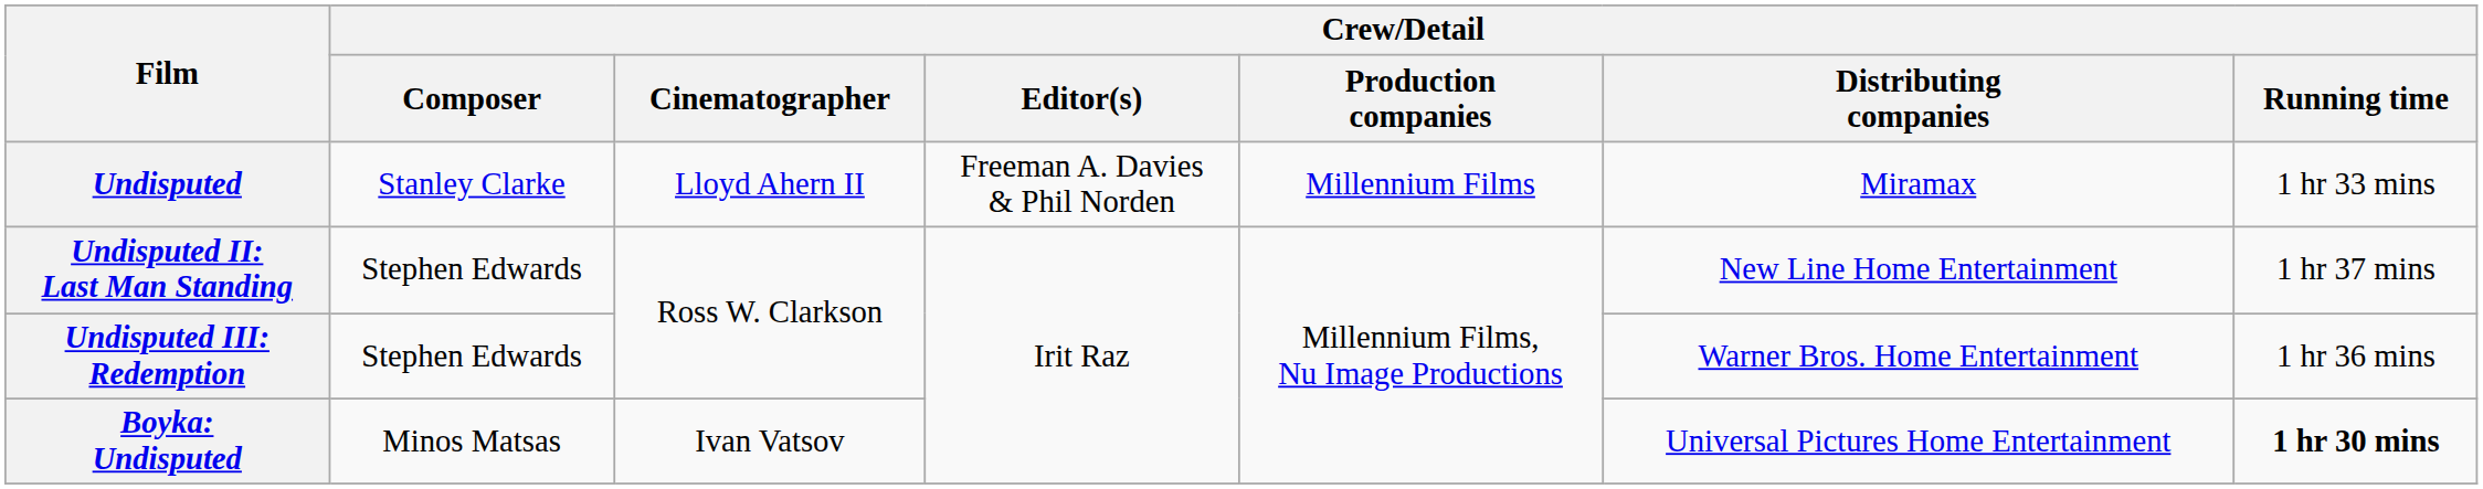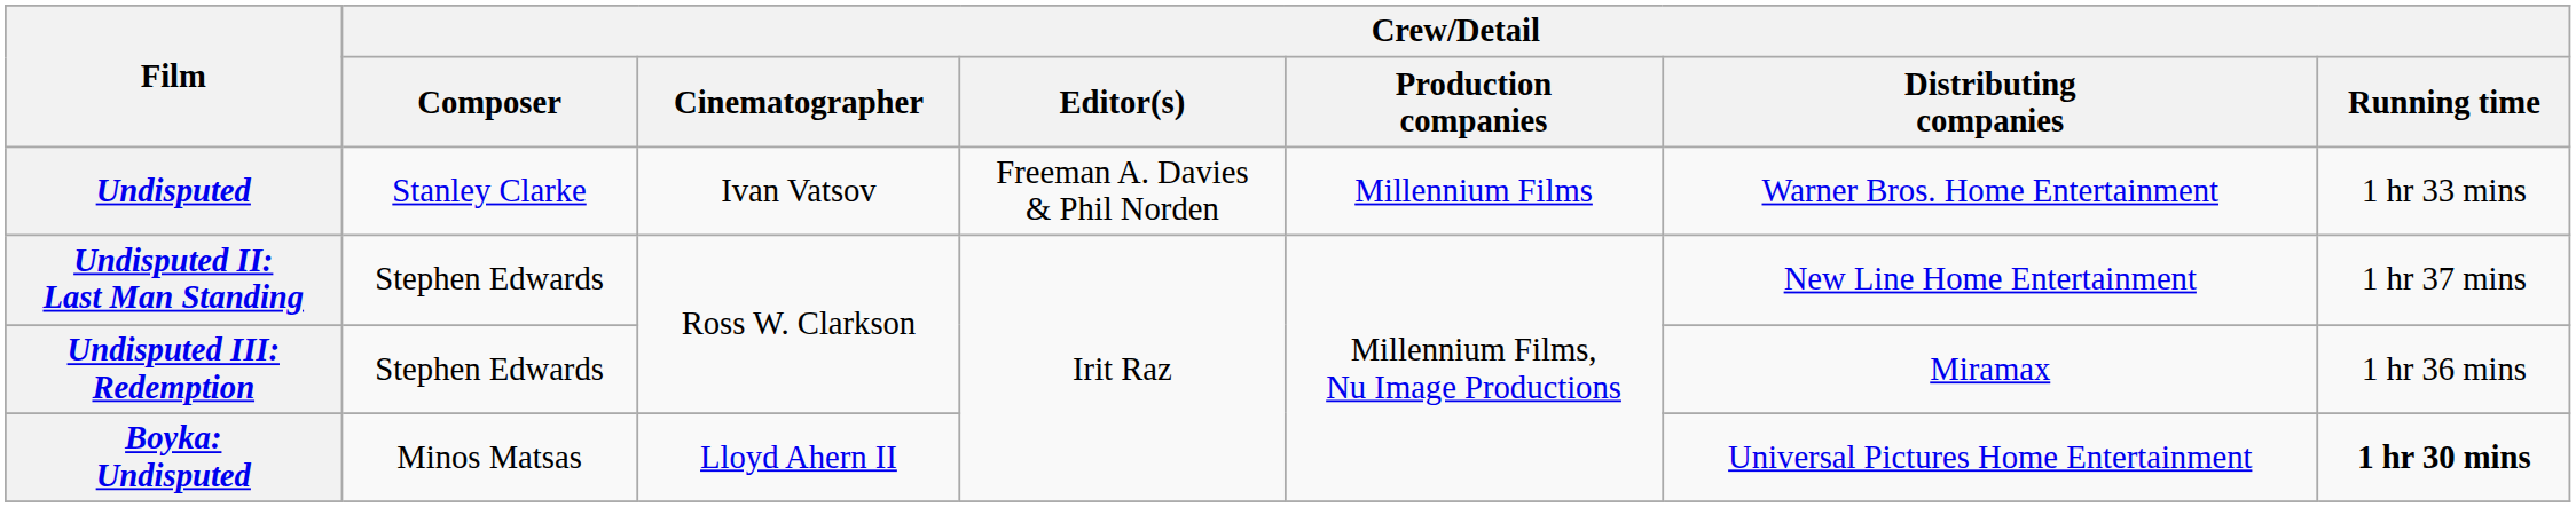Undisputed | Crew/Detail / Cinematographer: Lloyd Ahern II -> Ivan Vatsov
Undisputed | Crew/Detail / Distributing companies: Miramax -> Warner Bros. Home Entertainment
Undisputed III: Redemption | Crew/Detail / Distributing companies: Warner Bros. Home Entertainment -> Miramax
Boyka: Undisputed | Crew/Detail / Cinematographer: Ivan Vatsov -> Lloyd Ahern II
